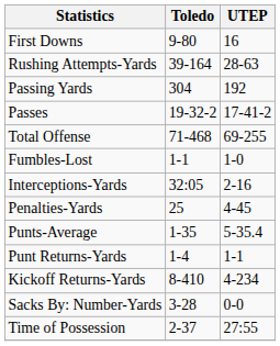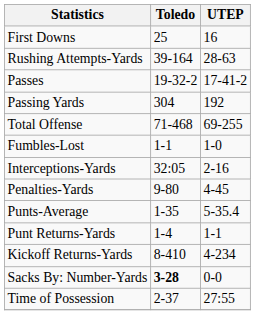First Downs | Toledo: 9-80 -> 25
rows swapped: Passing Yards <-> Passes
Penalties-Yards | Toledo: 25 -> 9-80
Sacks By: Number-Yards | Toledo: normal -> bold
